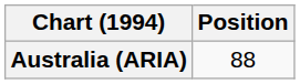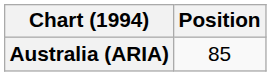Australia (ARIA) | Position: 88 -> 85
